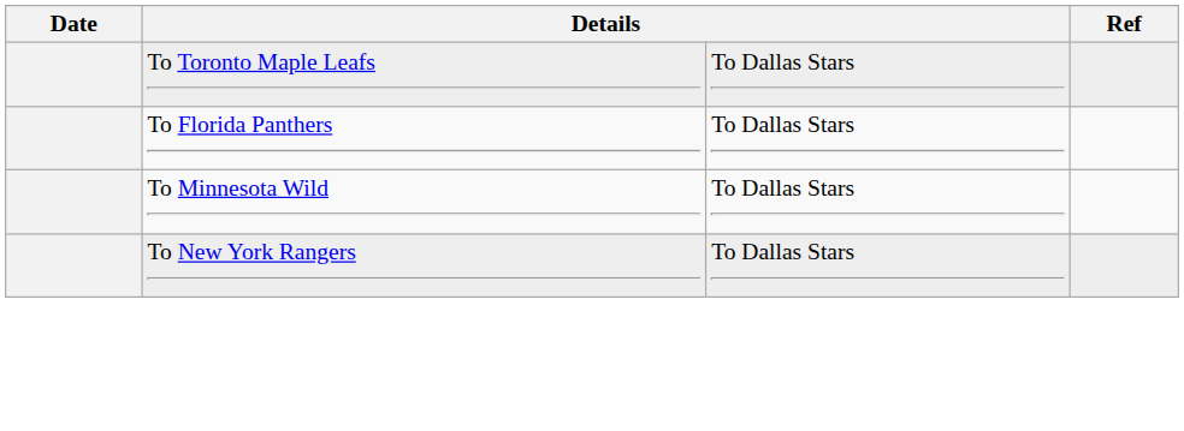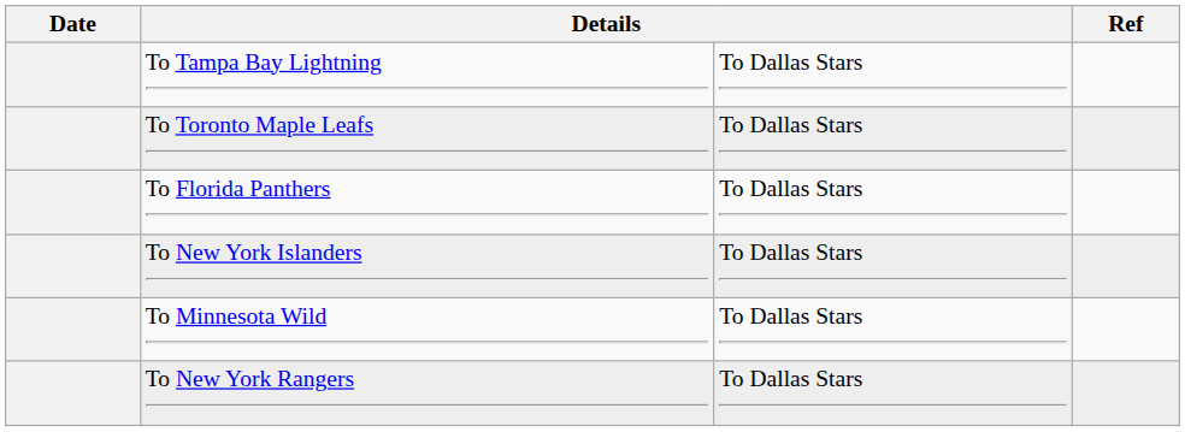+ row: To Tampa Bay Lightning | To Dallas Stars
+ row: To New York Islanders | To Dallas Stars
